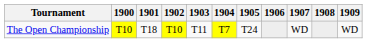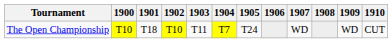+ column: 1910 | CUT
